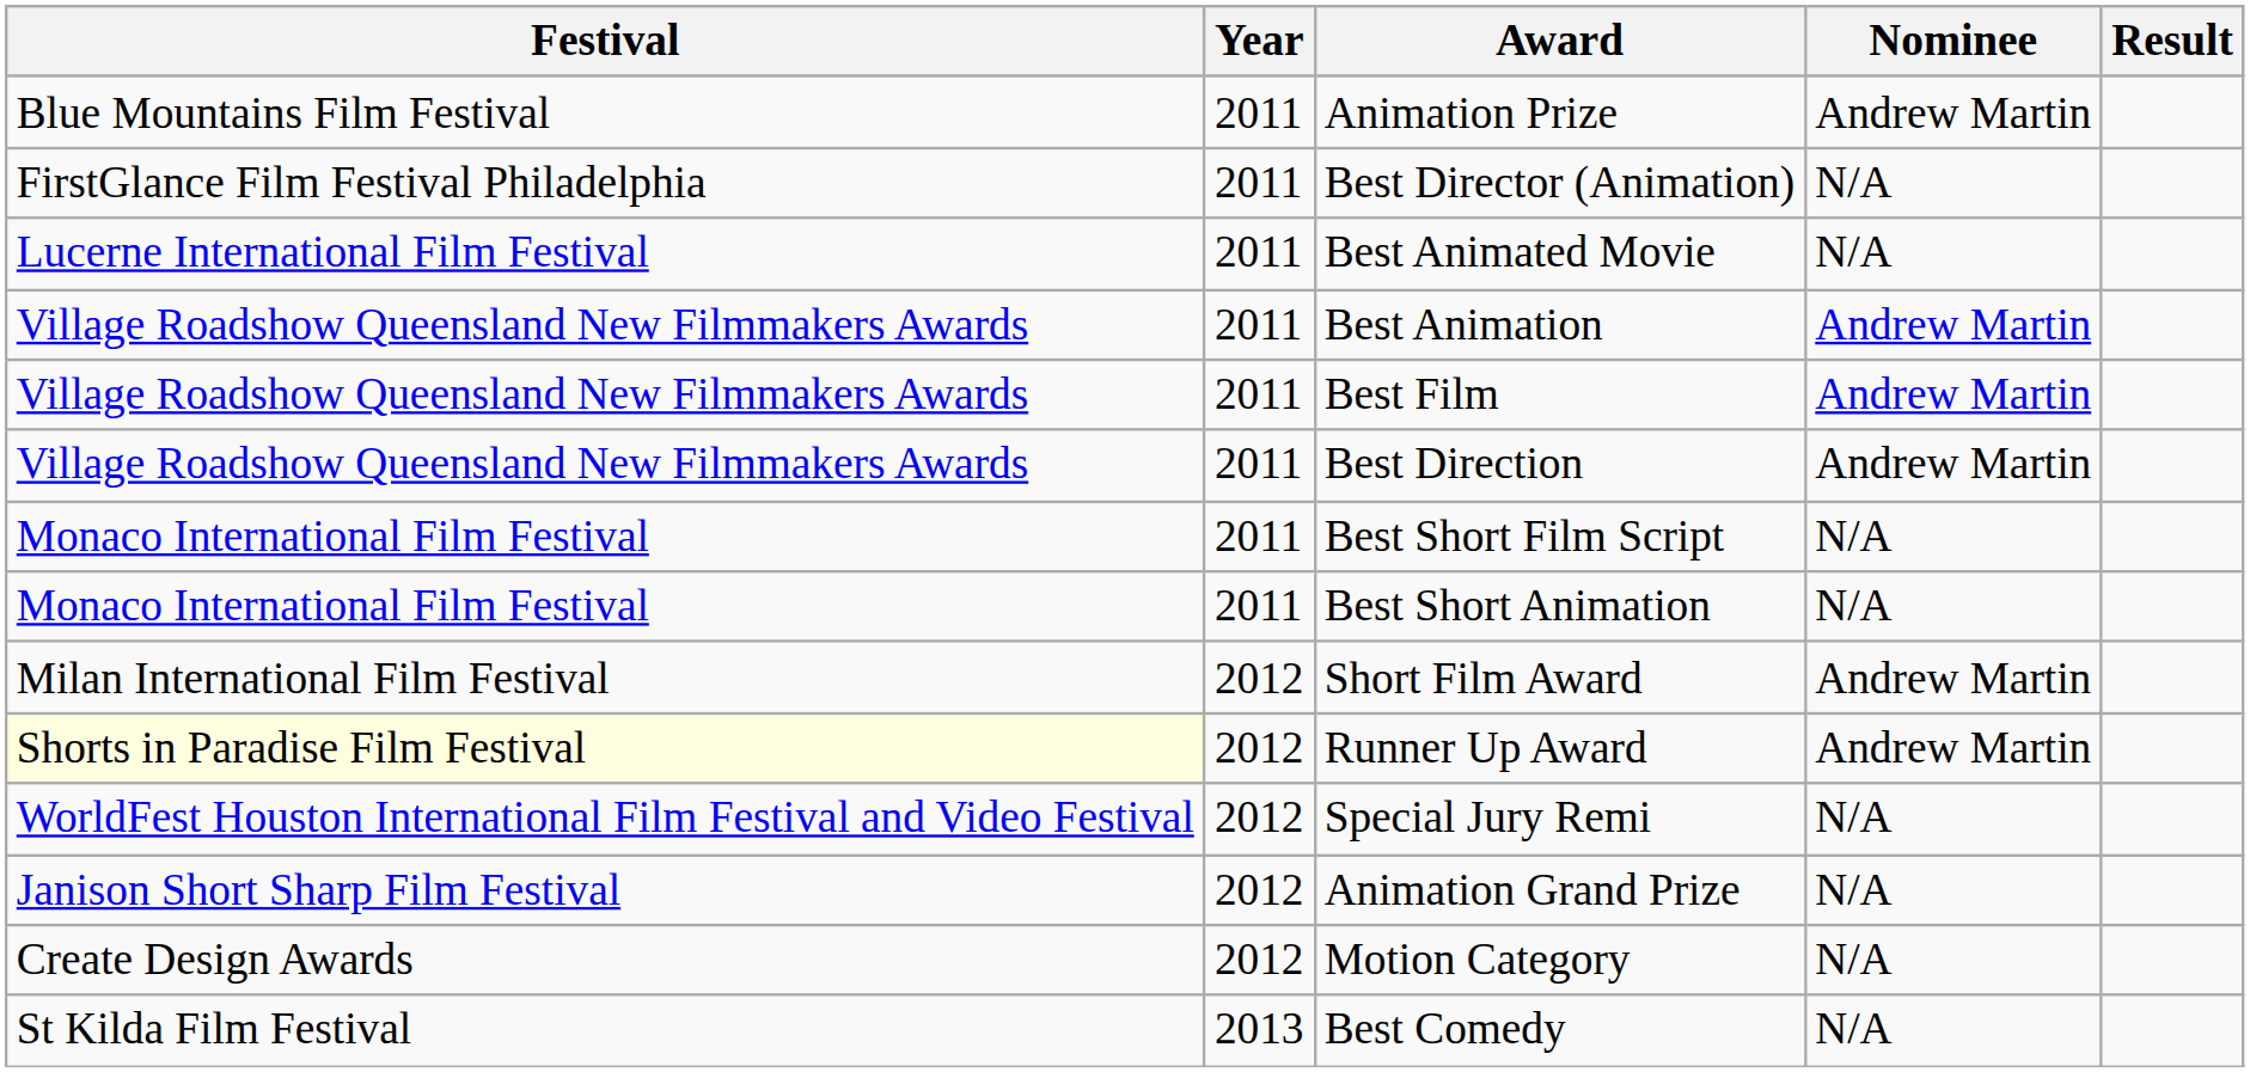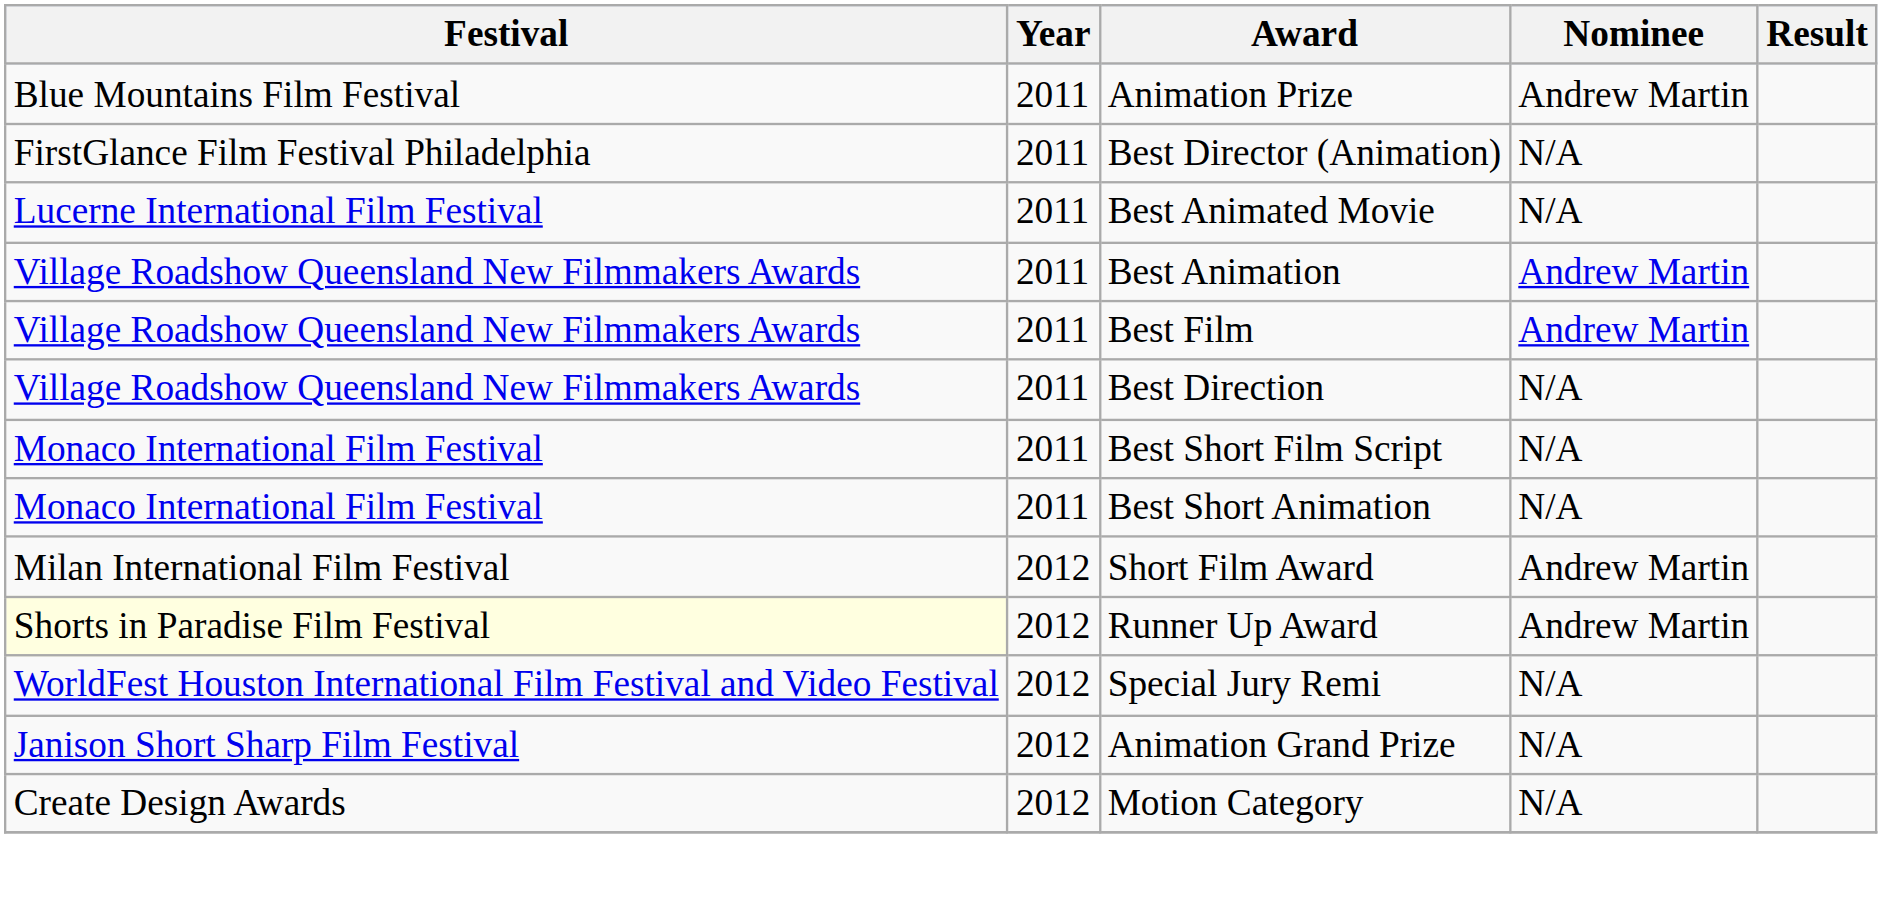Best Direction | Nominee: Andrew Martin -> N/A
- row: St Kilda Film Festival | 2013 | Best Comedy | N/A
